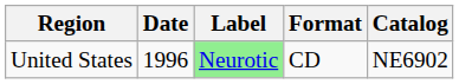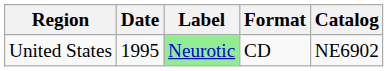United States | Date: 1996 -> 1995
